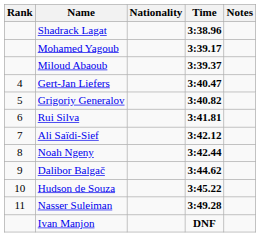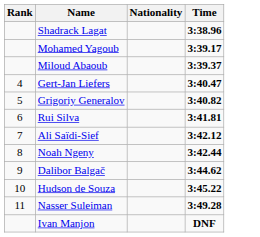- column: Notes
